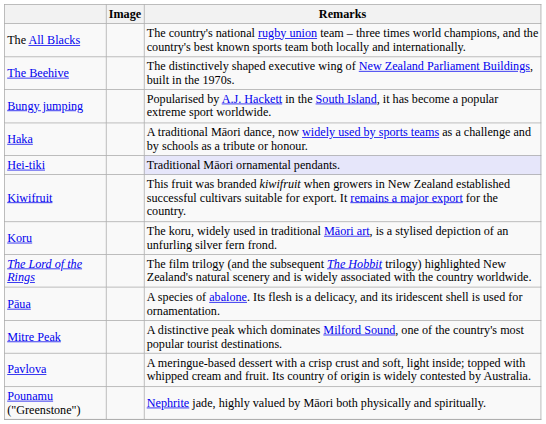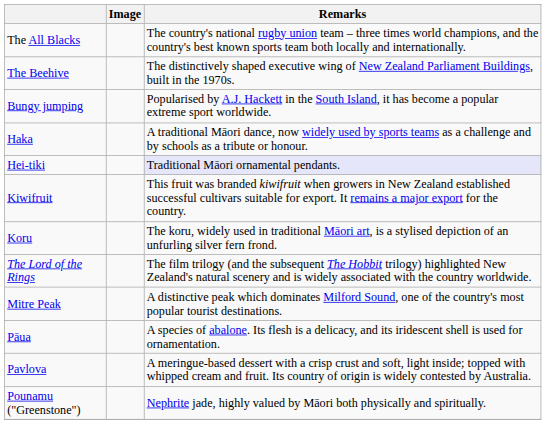rows swapped: Mitre Peak <-> Pāua
